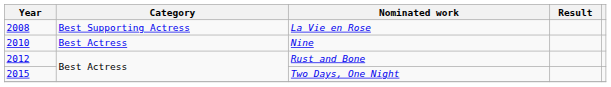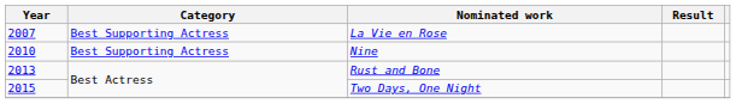La Vie en Rose | Year: 2008 -> 2007
Nine | Category: Best Actress -> Best Supporting Actress
Rust and Bone | Year: 2012 -> 2013
